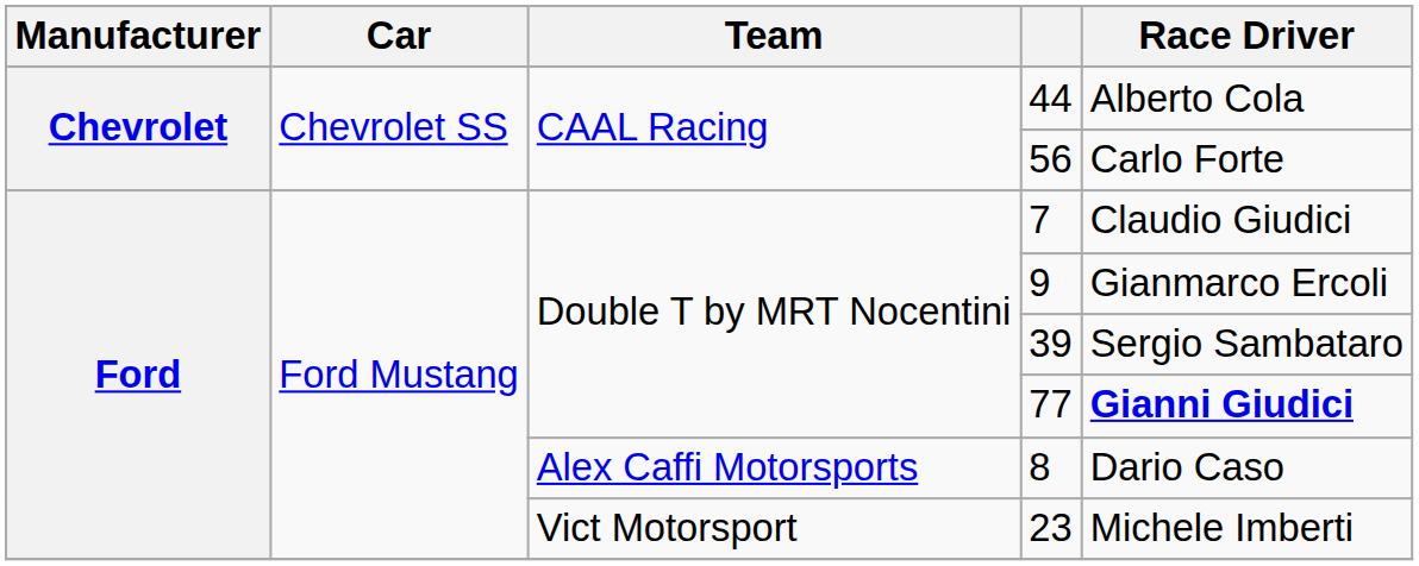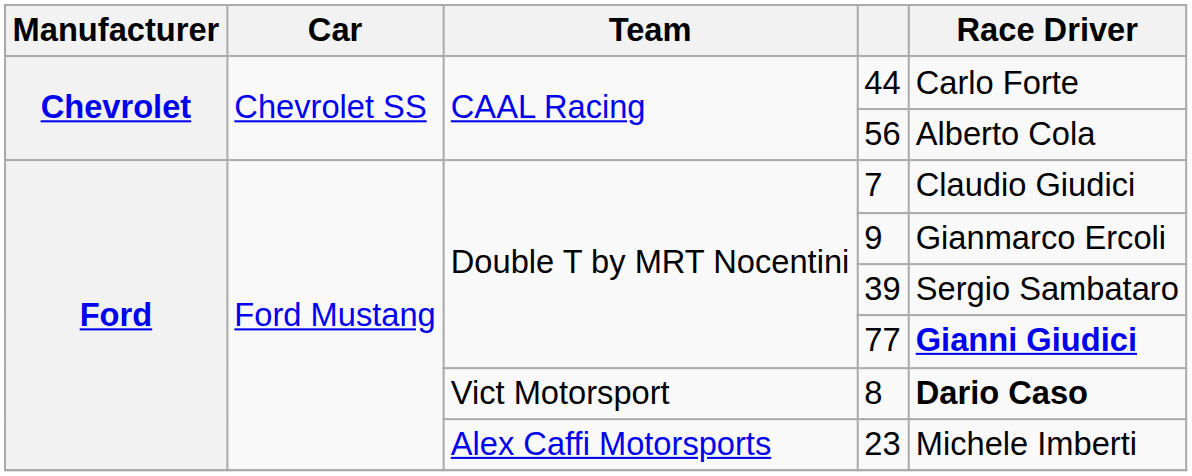44 | Race Driver: Alberto Cola -> Carlo Forte
56 | Race Driver: Carlo Forte -> Alberto Cola
8 | Team: Alex Caffi Motorsports -> Vict Motorsport
8 | Race Driver: normal -> bold
23 | Team: Vict Motorsport -> Alex Caffi Motorsports
